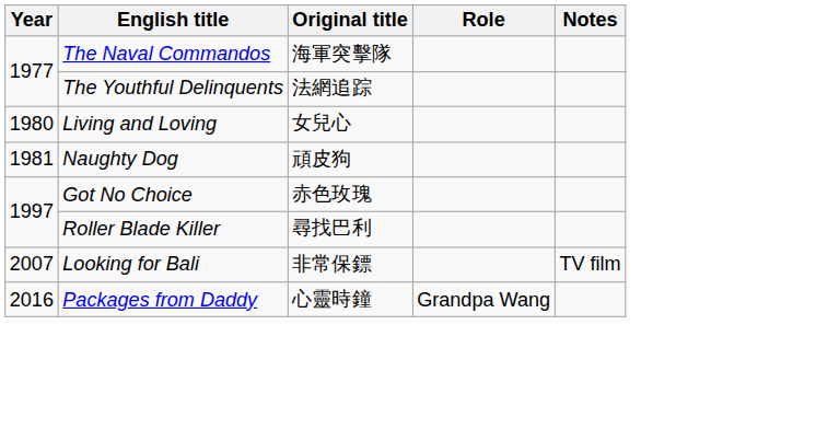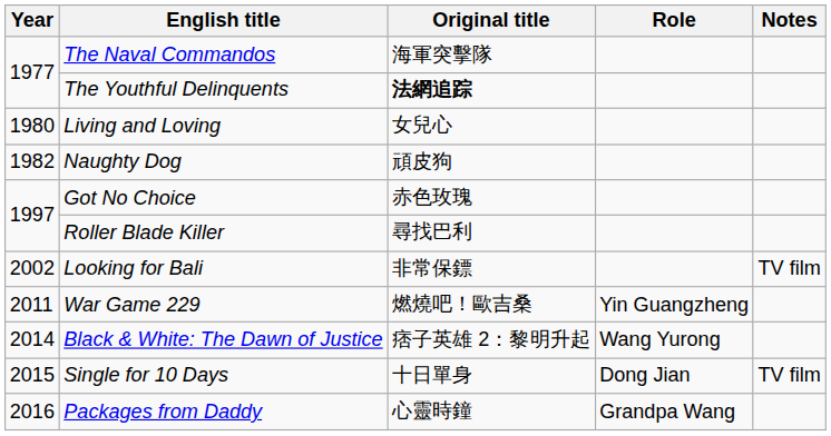The Youthful Delinquents | Original title: normal -> bold
Naughty Dog | Year: 1981 -> 1982
Looking for Bali | Year: 2007 -> 2002
+ row: 2011 | War Game 229 | 燃燒吧！歐吉桑 | Yin Guangzheng
+ row: 2014 | Black & White: The Dawn of Justice | 痞子英雄 2：黎明升起 | Wang Yurong
+ row: 2015 | Single for 10 Days | 十日單身 | Dong Jian | TV film
